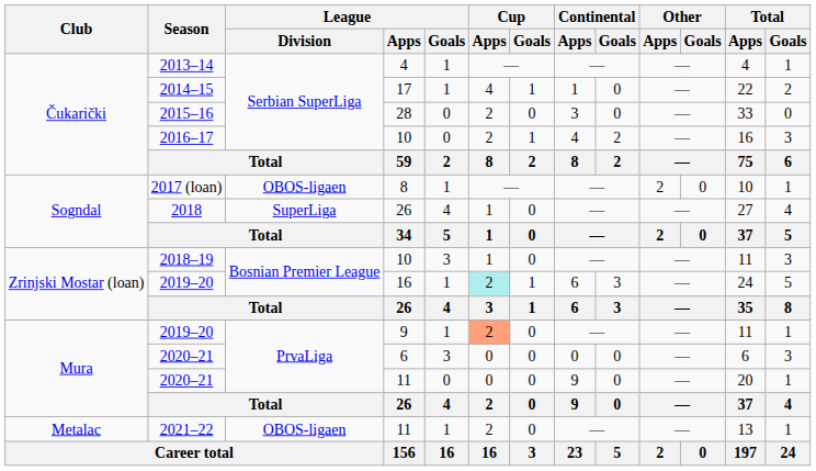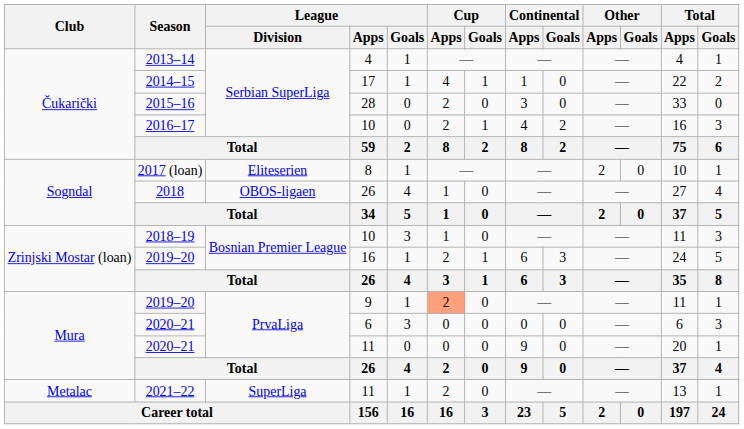2017 (loan) | League / Division: OBOS-ligaen -> Eliteserien
2018 | League / Division: SuperLiga -> OBOS-ligaen
2019–20 / 16 | Cup / Apps: paleturquoise background -> no background
2021–22 | League / Division: OBOS-ligaen -> SuperLiga
